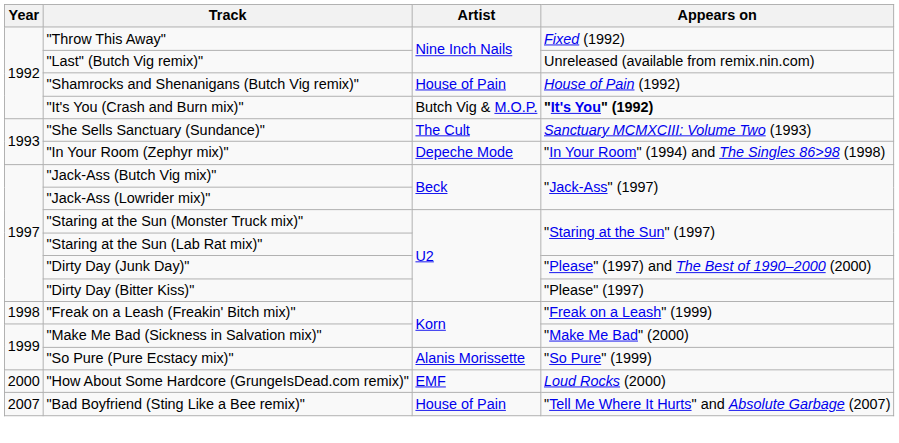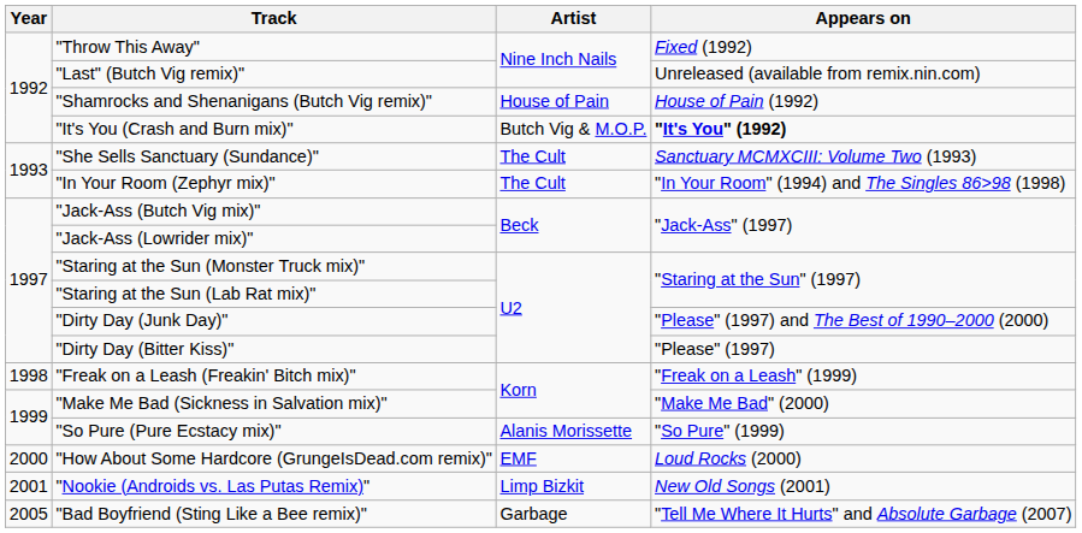"In Your Room (Zephyr mix)" | Artist: Depeche Mode -> The Cult
+ row: 2001 | "Nookie (Androids vs. Las Putas Remix)" | Limp Bizkit | New Old Songs (2001)
"Bad Boyfriend (Sting Like a Bee remix)" | Year: 2007 -> 2005
"Bad Boyfriend (Sting Like a Bee remix)" | Artist: House of Pain -> Garbage
